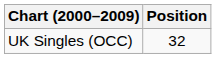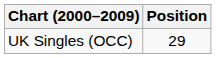UK Singles (OCC) | Position: 32 -> 29
